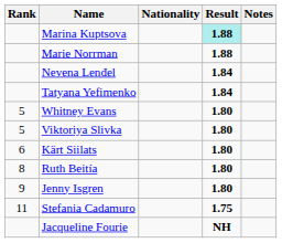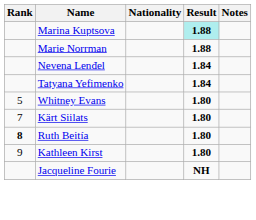- row: 5 | Viktoriya Slivka | 1.80
Kärt Siilats | Rank: 6 -> 7
Ruth Beitía | Rank: normal -> bold
+ row: 9 | Kathleen Kirst | 1.80
- row: 9 | Jenny Isgren | 1.80
- row: 11 | Stefania Cadamuro | 1.75
